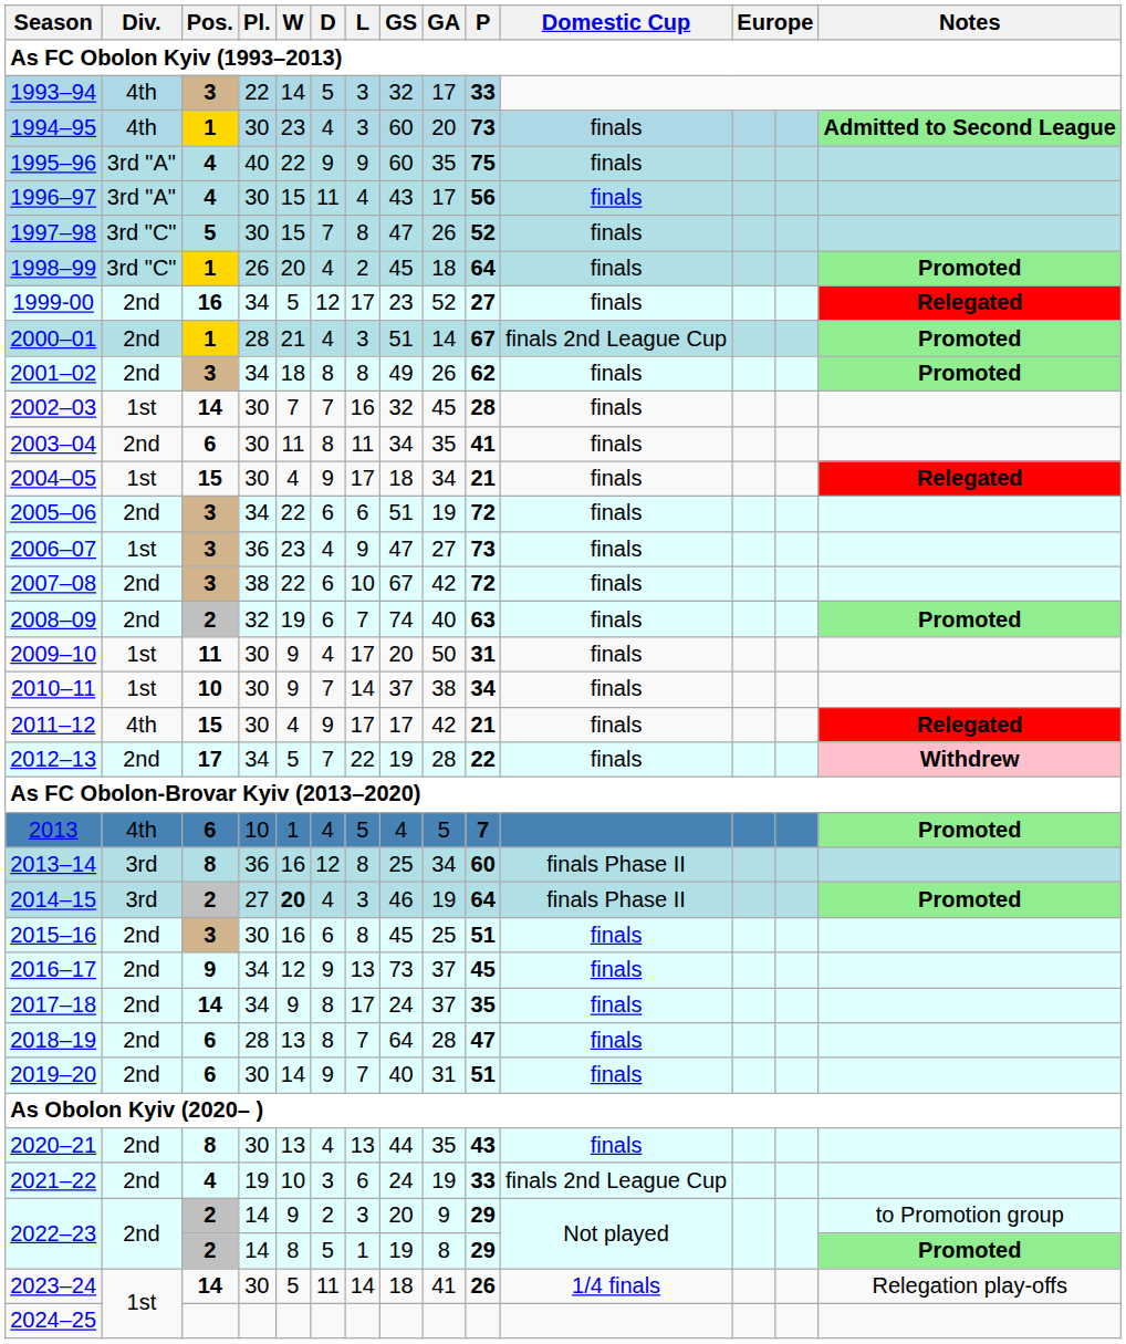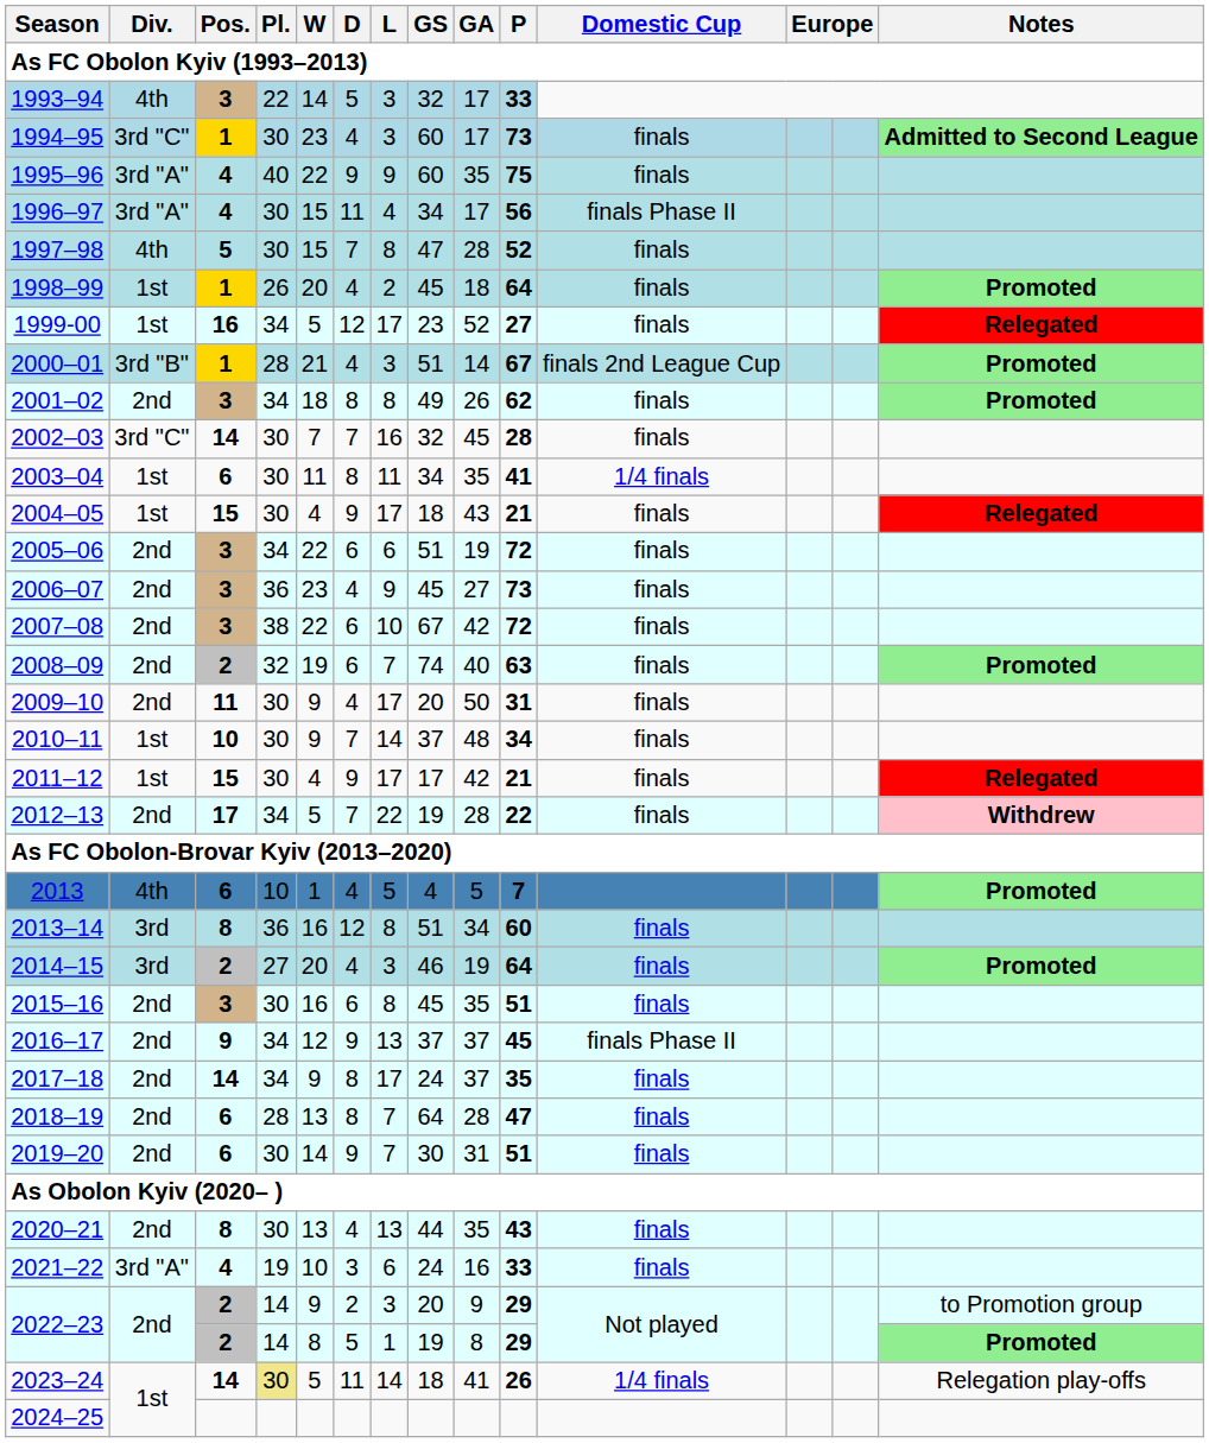1994–95 | Div.: 4th -> 3rd "C"
1994–95 | GA: 20 -> 17
1996–97 | GS: 43 -> 34
1996–97 | Domestic Cup: finals -> finals Phase II
1997–98 | Div.: 3rd "C" -> 4th
1997–98 | GA: 26 -> 28
1998–99 | Div.: 3rd "C" -> 1st
1999-00 | Div.: 2nd -> 1st
2000–01 | Div.: 2nd -> 3rd "B"
2002–03 | Div.: 1st -> 3rd "C"
2003–04 | Div.: 2nd -> 1st
2003–04 | Domestic Cup: finals -> 1/4 finals
2004–05 | GA: 34 -> 43
2006–07 | Div.: 1st -> 2nd
2006–07 | GS: 47 -> 45
2009–10 | Div.: 1st -> 2nd
2010–11 | GA: 38 -> 48
2011–12 | Div.: 4th -> 1st
2013–14 | GS: 25 -> 51
2013–14 | Domestic Cup: finals Phase II -> finals
2014–15 | W: bold -> normal
2014–15 | Domestic Cup: finals Phase II -> finals
2015–16 | GA: 25 -> 35
2016–17 | GS: 73 -> 37
2016–17 | Domestic Cup: finals -> finals Phase II
2019–20 | GS: 40 -> 30
2021–22 | Div.: 2nd -> 3rd "A"
2021–22 | GA: 19 -> 16
2021–22 | Domestic Cup: finals 2nd League Cup -> finals
2023–24 | Pl.: no background -> khaki background
